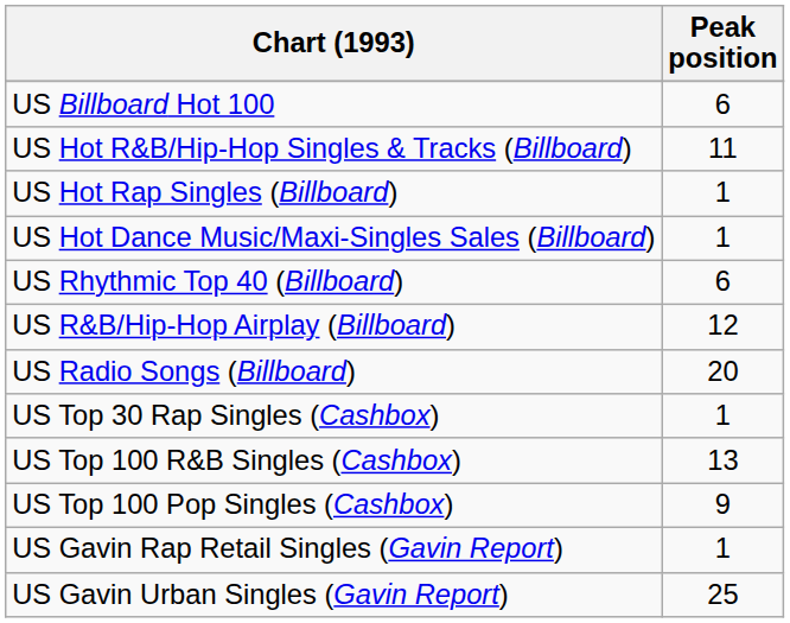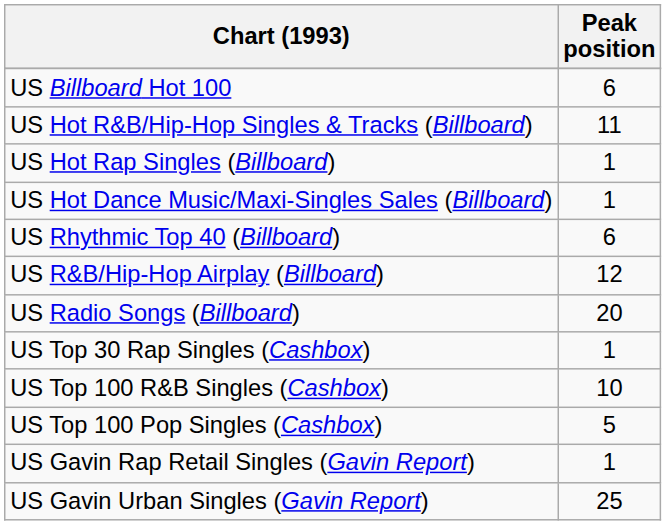US Top 100 R&B Singles (Cashbox) | Peak position: 13 -> 10
US Top 100 Pop Singles (Cashbox) | Peak position: 9 -> 5
